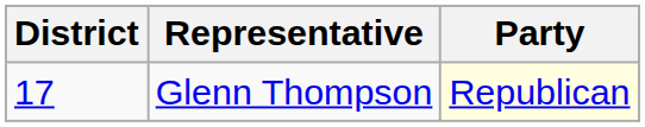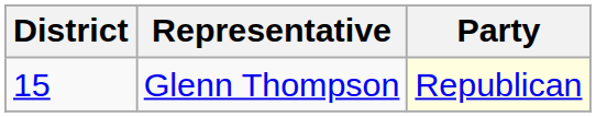Glenn Thompson | District: 17 -> 15
